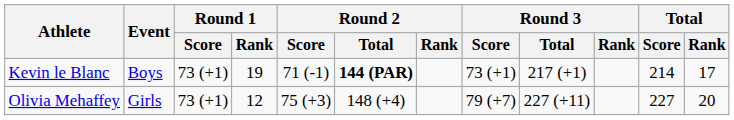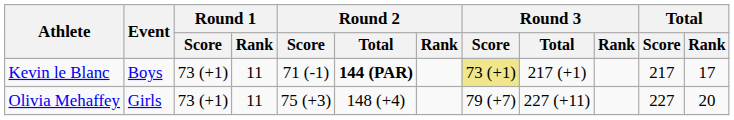Kevin le Blanc | Round 1 / Rank: 19 -> 11
Kevin le Blanc | Round 3 / Score: no background -> khaki background
Kevin le Blanc | Total / Score: 214 -> 217
Olivia Mehaffey | Round 1 / Rank: 12 -> 11
